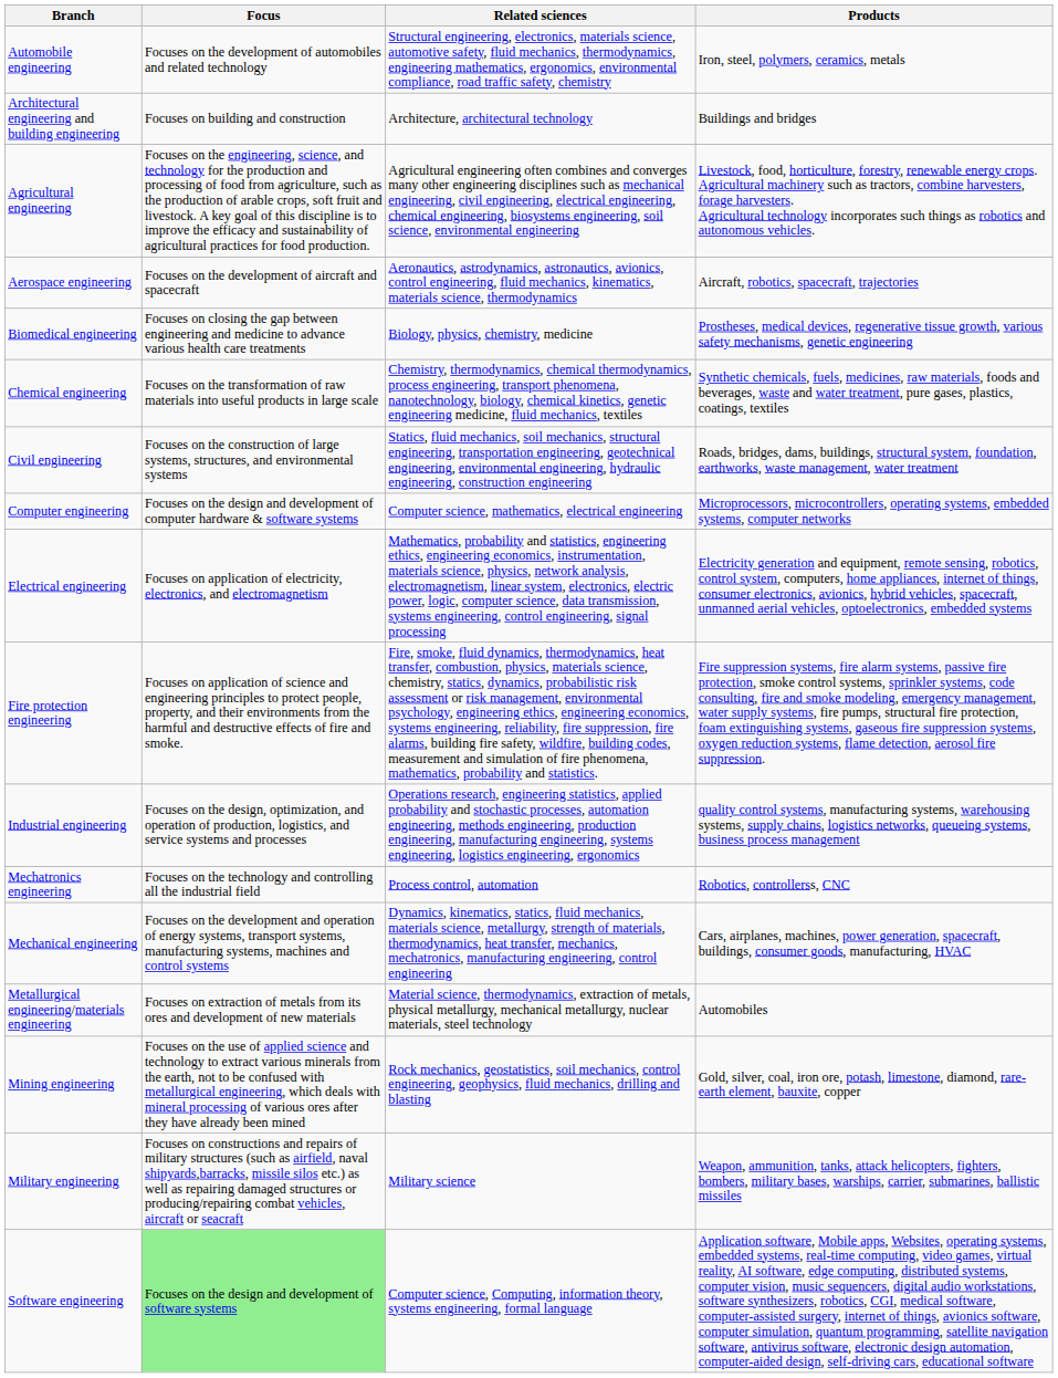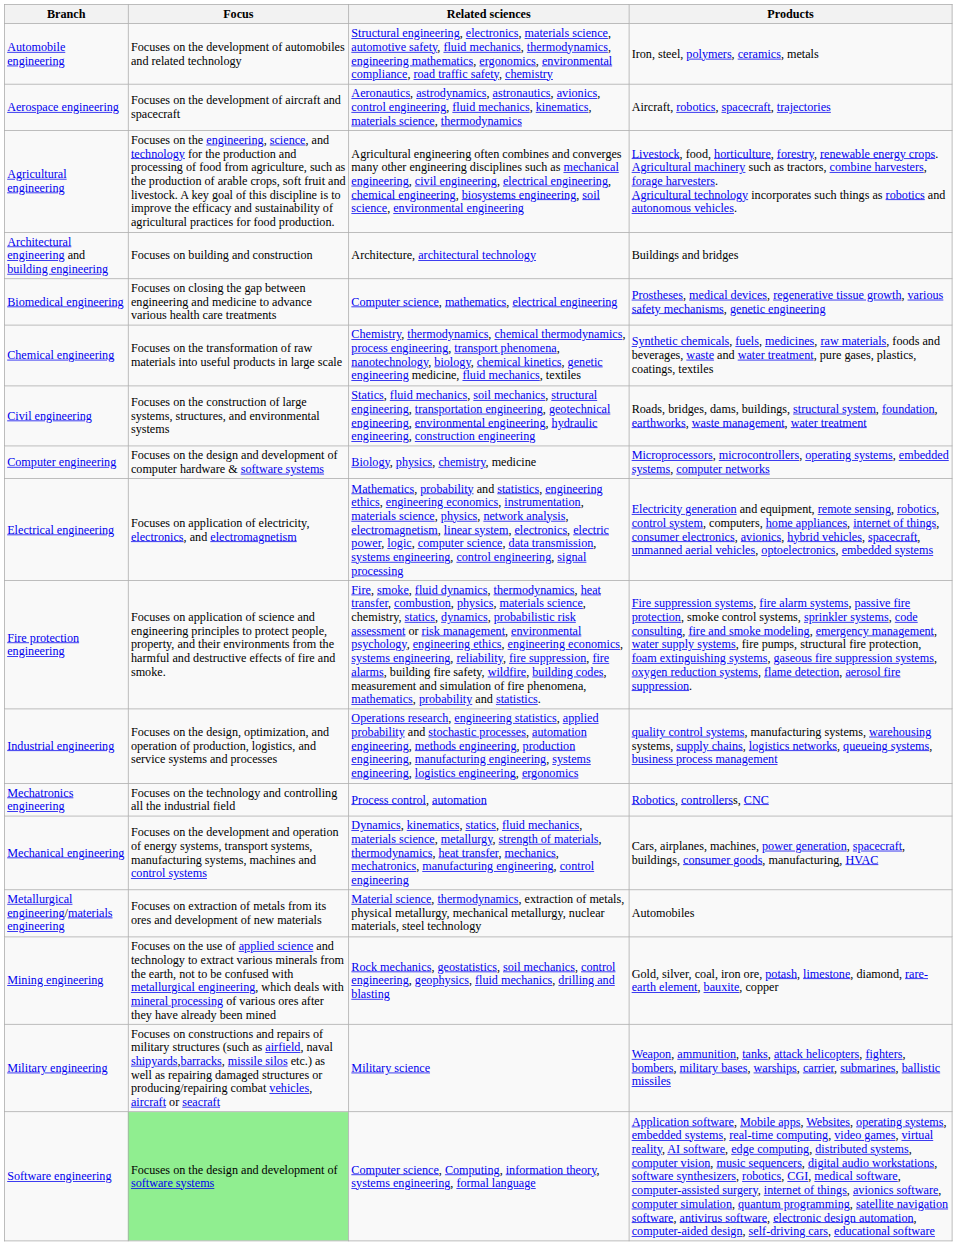rows swapped: Aerospace engineering <-> Architectural engineering and building engineering
Biomedical engineering | Related sciences: Biology, physics, chemistry, medicine -> Computer science, mathematics, electrical engineering
Computer engineering | Related sciences: Computer science, mathematics, electrical engineering -> Biology, physics, chemistry, medicine
